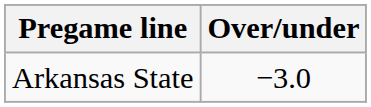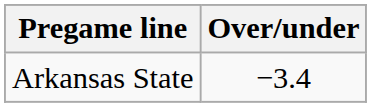Arkansas State | Over/under: −3.0 -> −3.4
